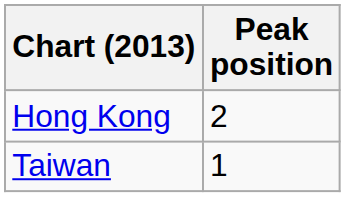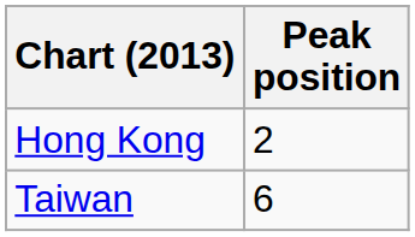Taiwan | Peak position: 1 -> 6
